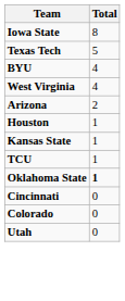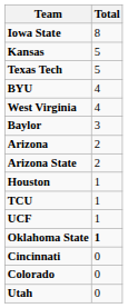+ row: Kansas | 5
+ row: Baylor | 3
+ row: Arizona State | 2
- row: Kansas State | 1
+ row: UCF | 1
